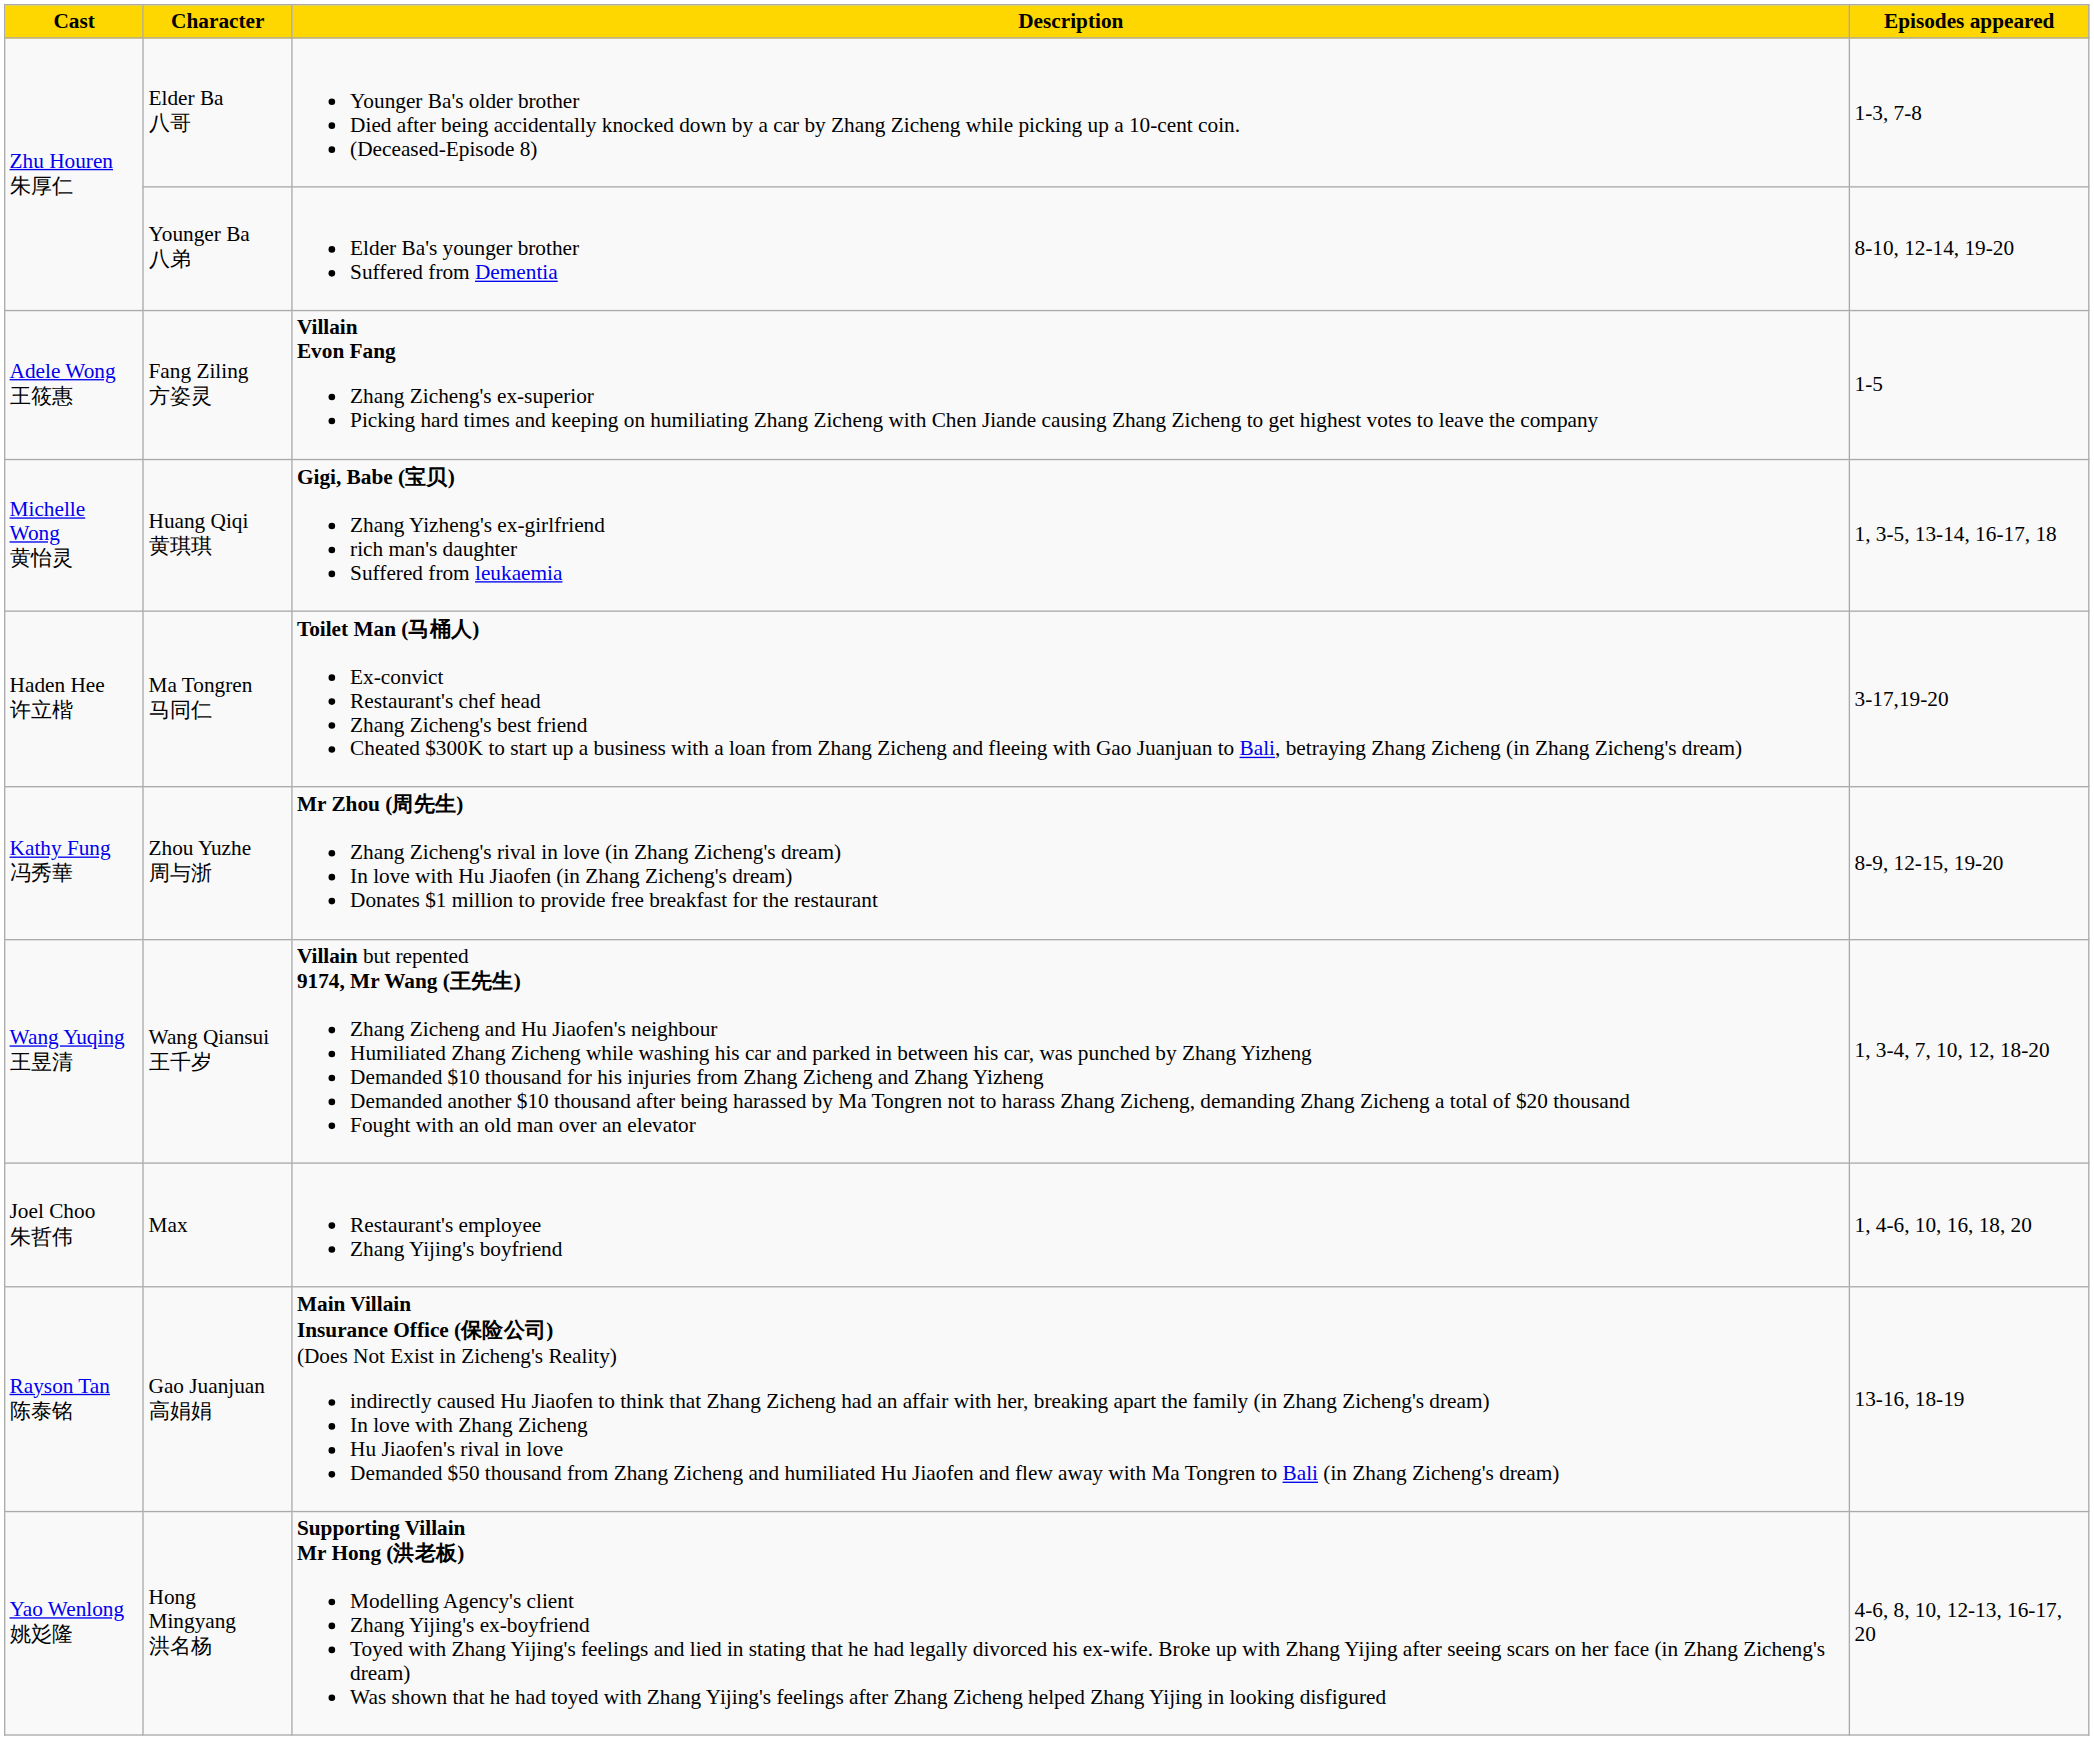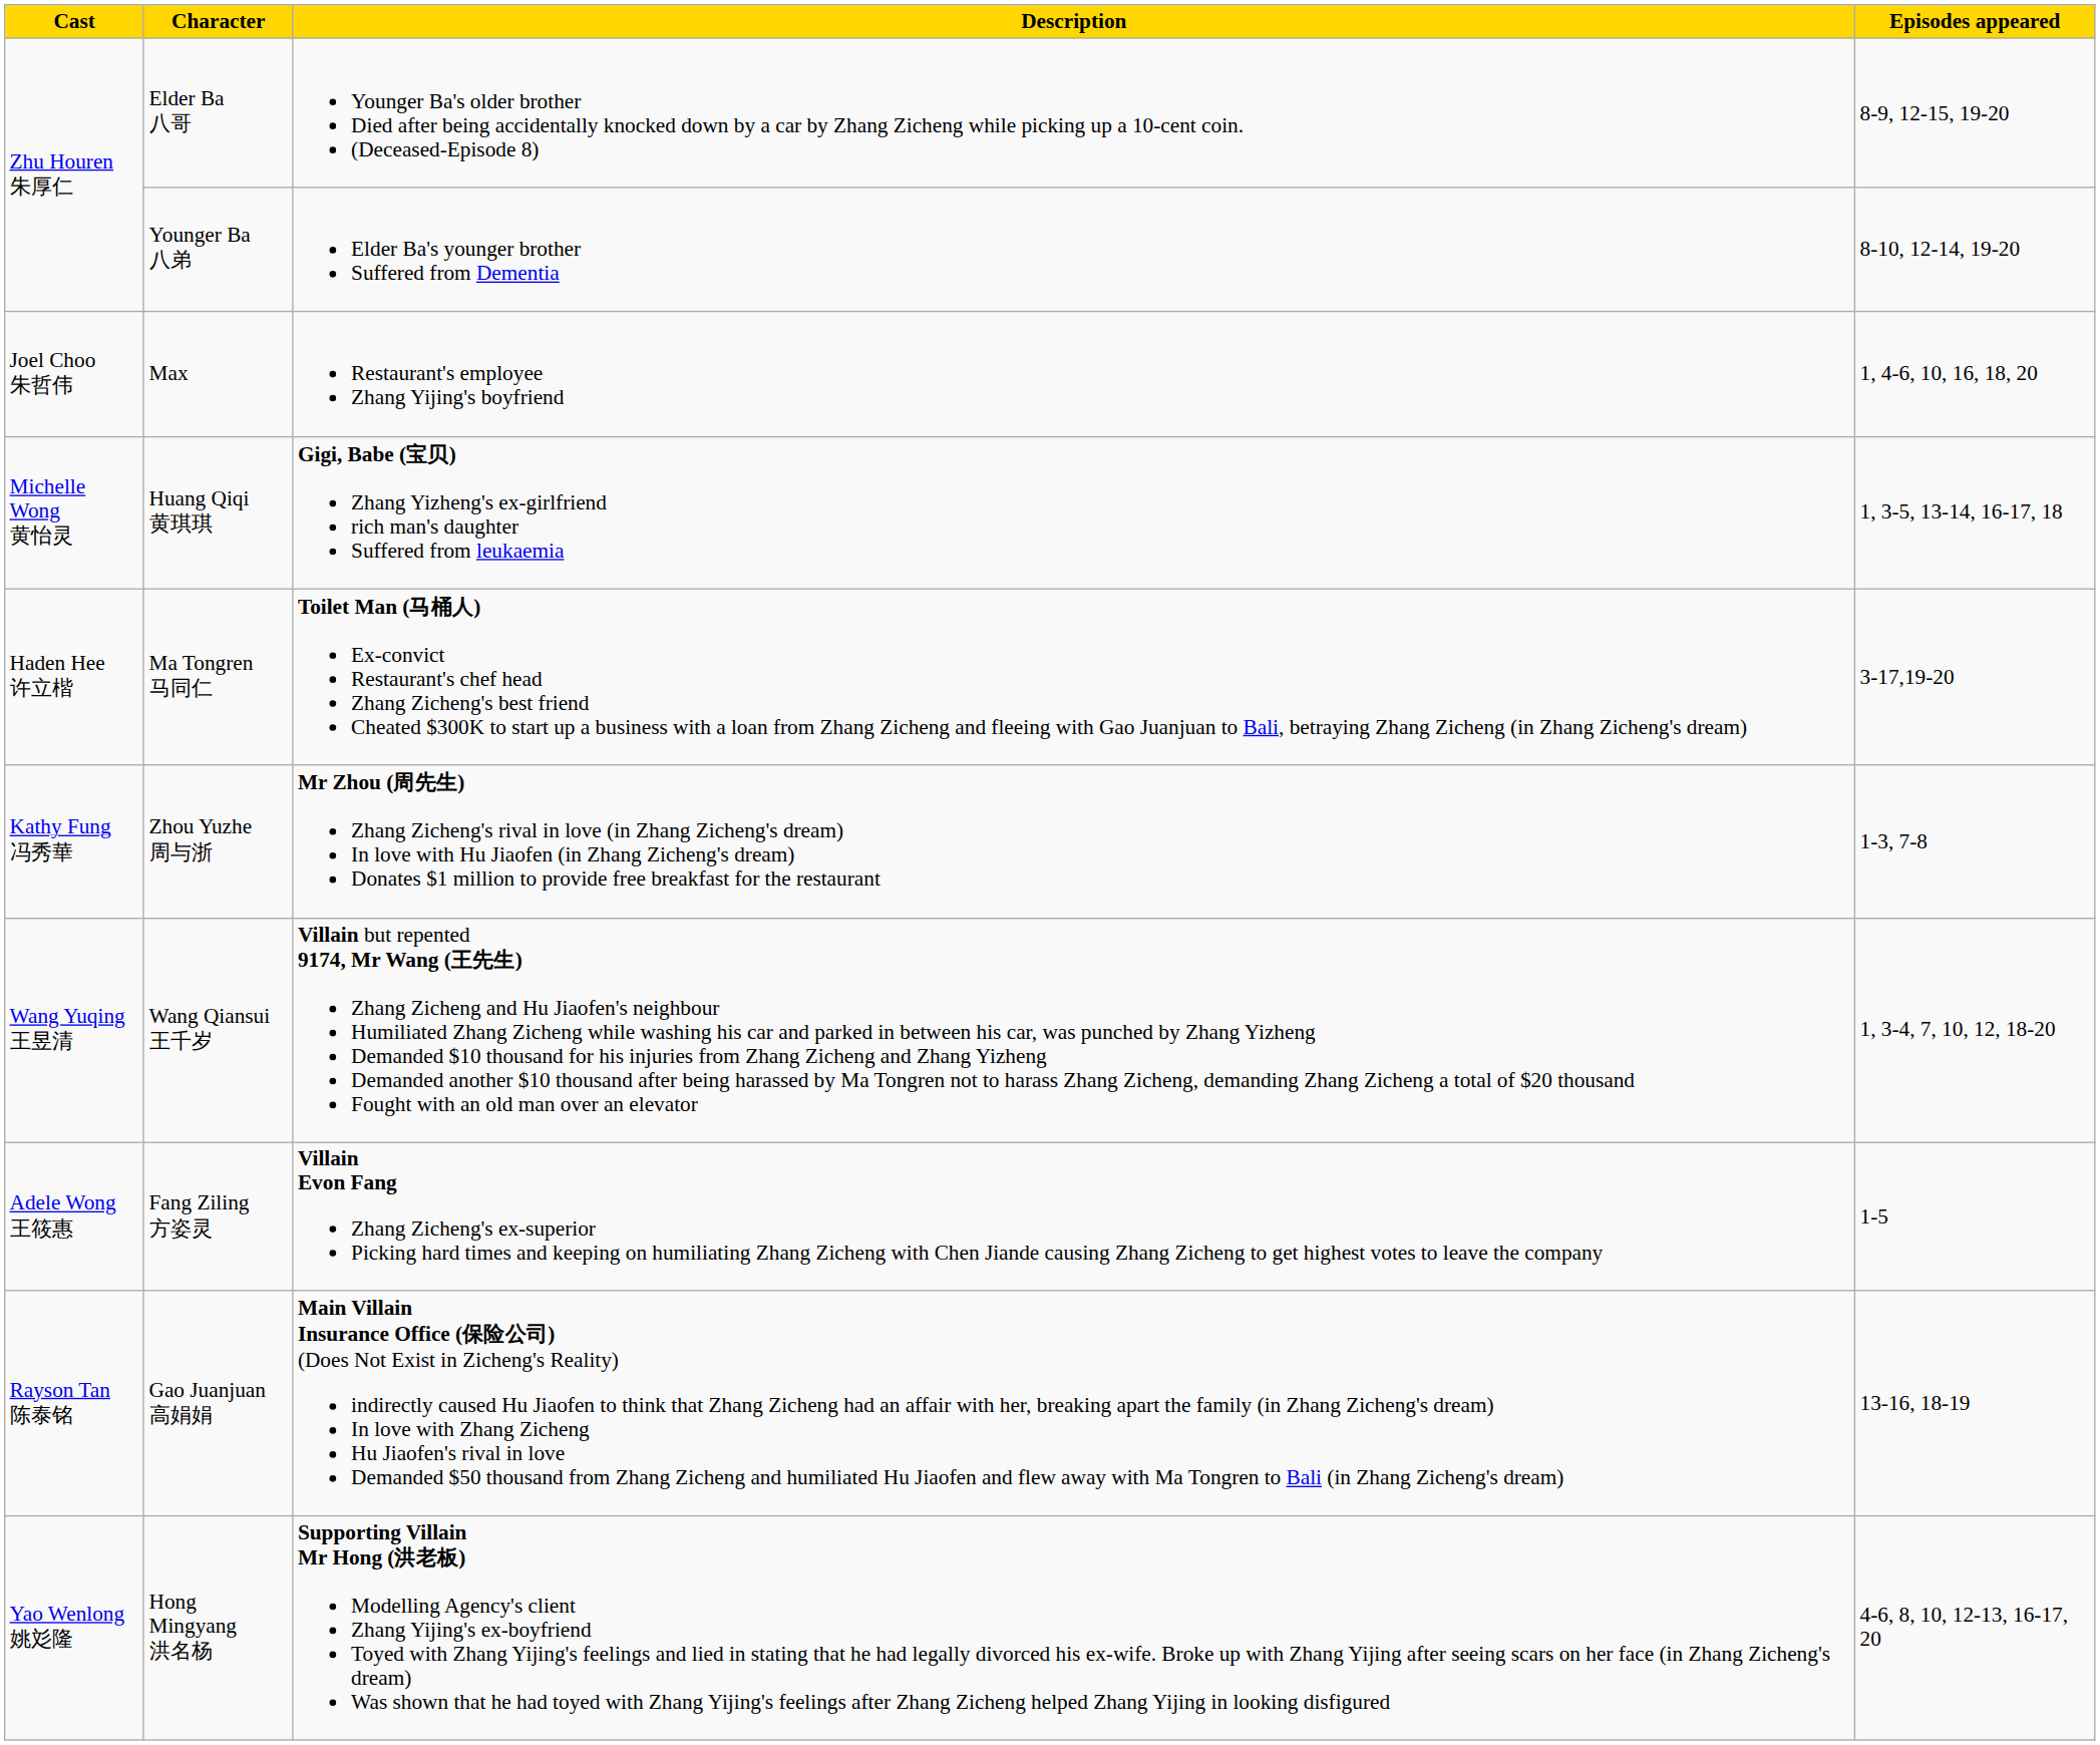Elder Ba 八哥 | Episodes appeared: 1-3, 7-8 -> 8-9, 12-15, 19-20
rows swapped: Max <-> Fang Ziling 方姿灵
Zhou Yuzhe 周与浙 | Episodes appeared: 8-9, 12-15, 19-20 -> 1-3, 7-8
